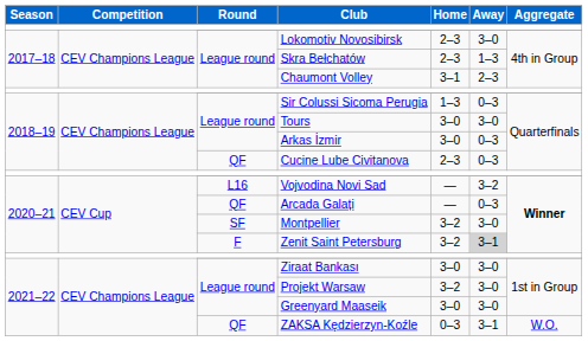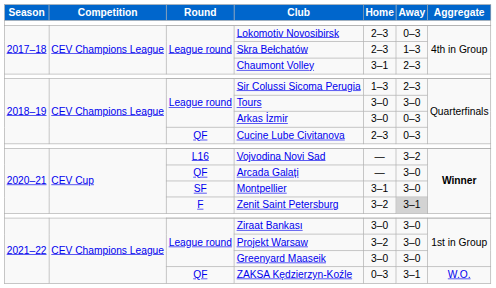Lokomotiv Novosibirsk | Away: 3–0 -> 0–3
Sir Colussi Sicoma Perugia | Away: 0–3 -> 2–3
Arcada Galați | Away: 0–3 -> 3–0
Montpellier | Home: 3–2 -> 3–1
